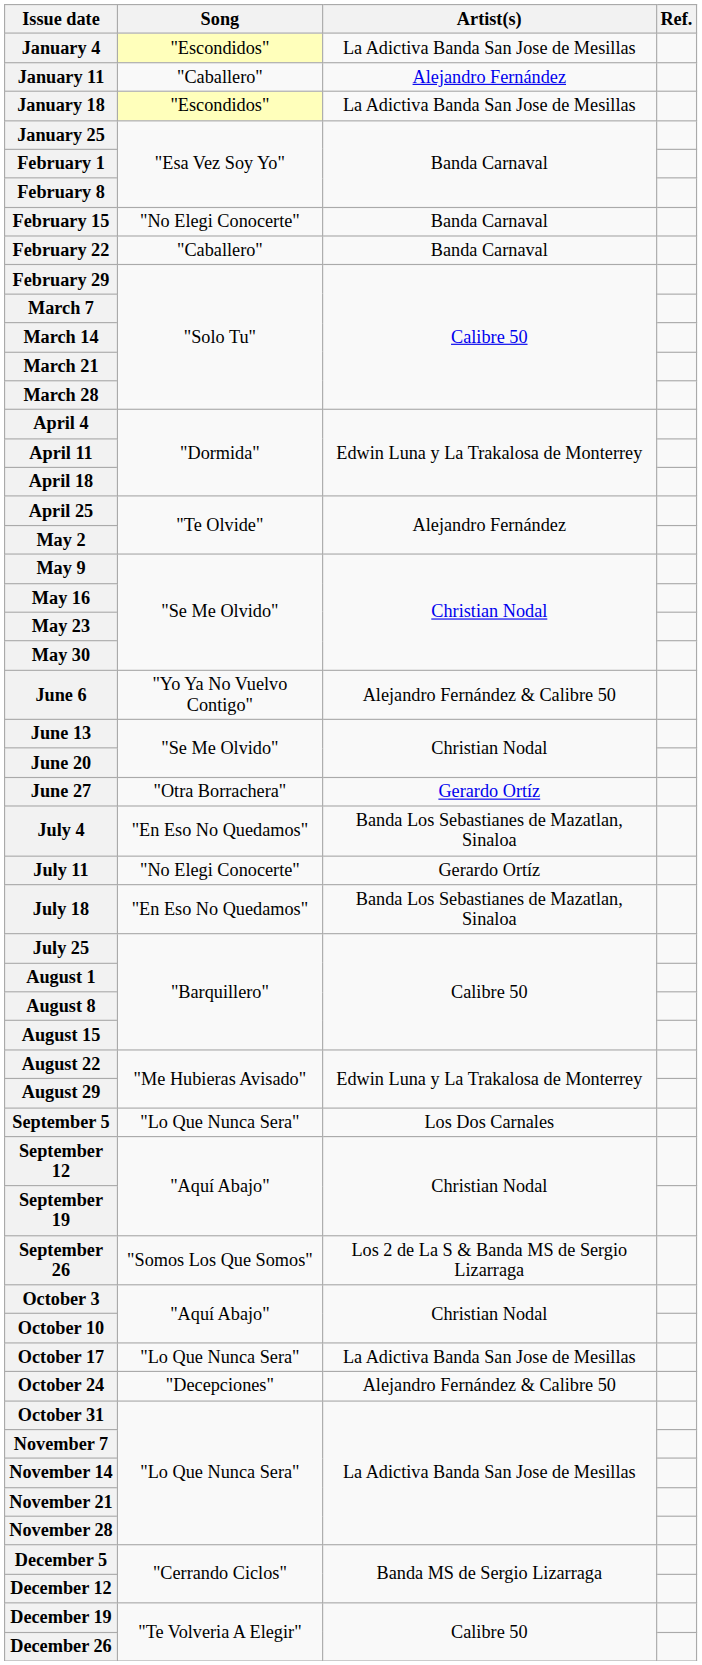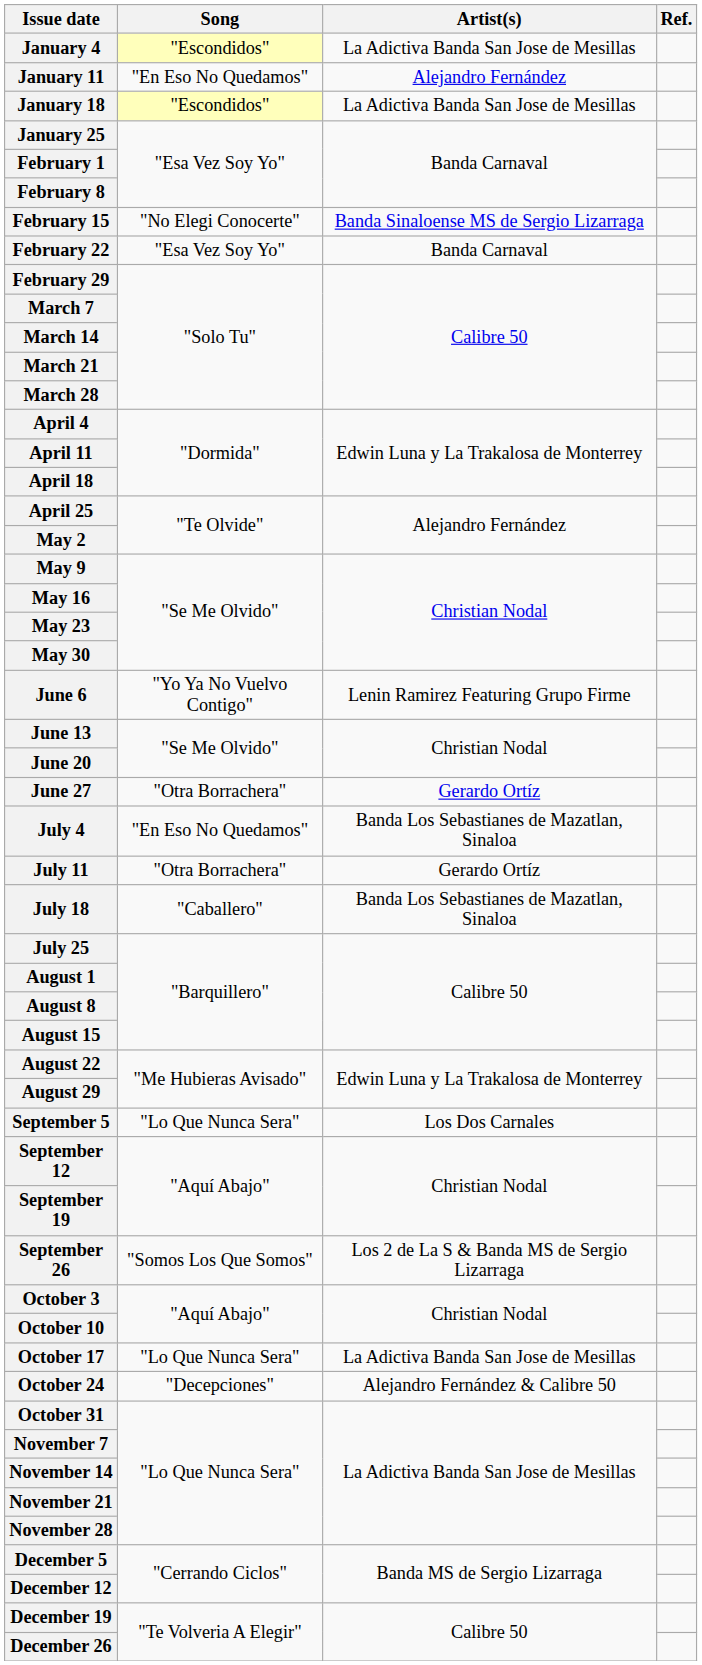January 11 | Song: "Caballero" -> "En Eso No Quedamos"
February 15 | Artist(s): Banda Carnaval -> Banda Sinaloense MS de Sergio Lizarraga
February 22 | Song: "Caballero" -> "Esa Vez Soy Yo"
June 6 | Artist(s): Alejandro Fernández & Calibre 50 -> Lenin Ramirez Featuring Grupo Firme
July 11 | Song: "No Elegi Conocerte" -> "Otra Borrachera"
July 18 | Song: "En Eso No Quedamos" -> "Caballero"
